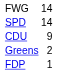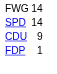- row: Greens | 2
